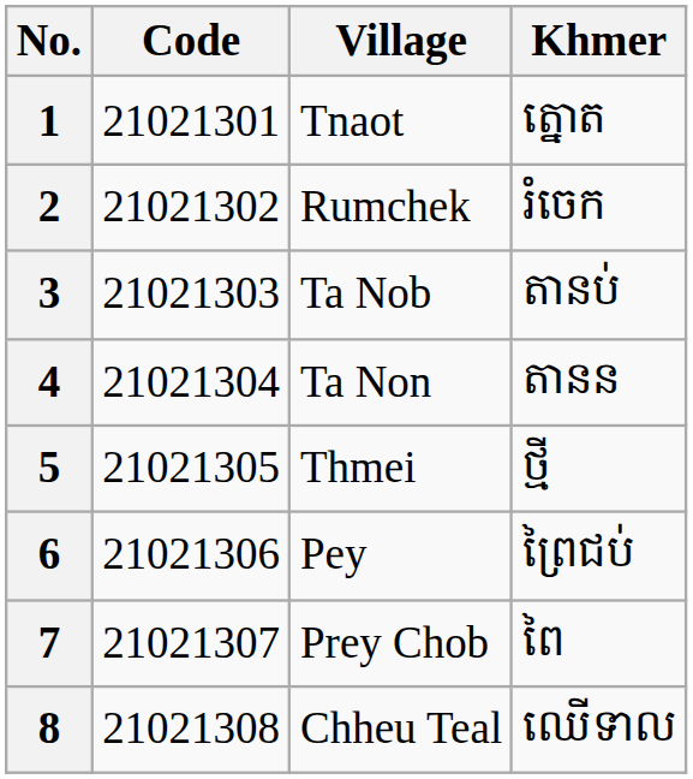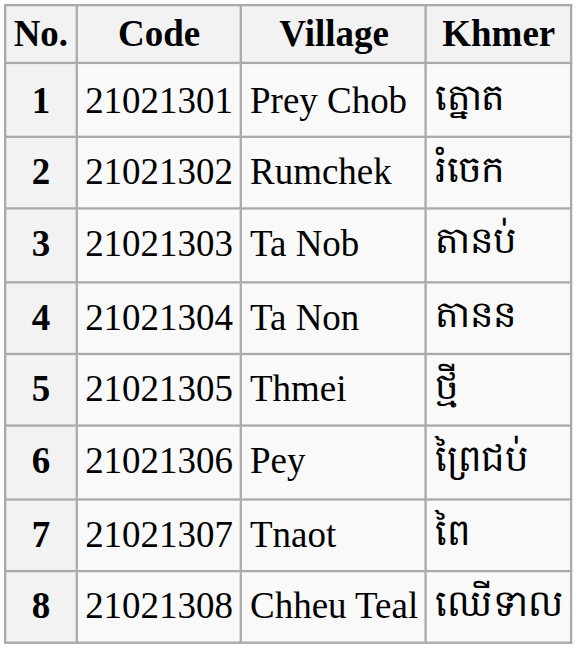1 | Village: Tnaot -> Prey Chob
7 | Village: Prey Chob -> Tnaot
